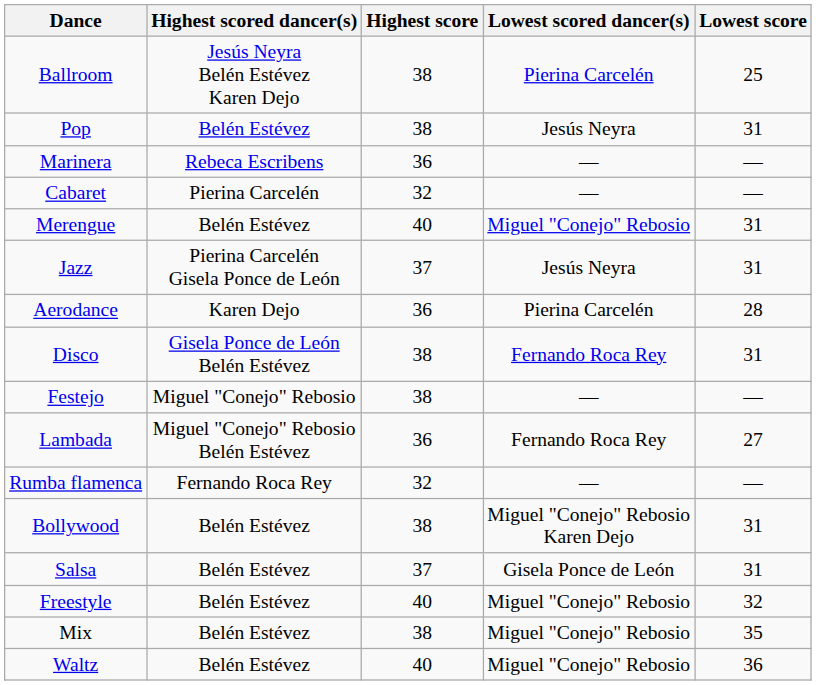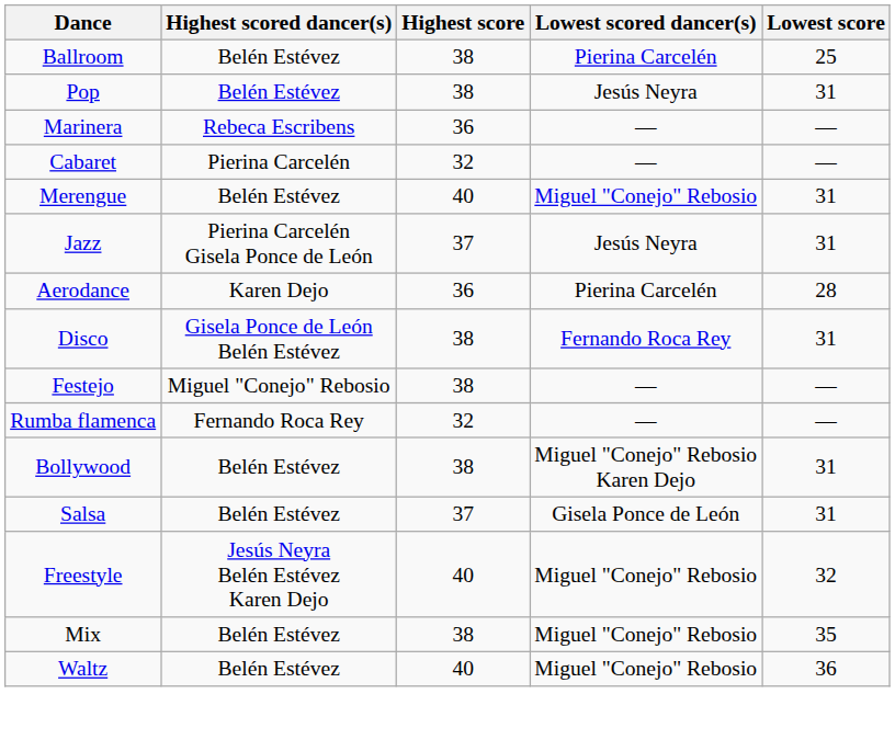Ballroom | Highest scored dancer(s): Jesús Neyra Belén Estévez Karen Dejo -> Belén Estévez
- row: Lambada | Miguel "Conejo" Rebosio Belén Estévez | 36 | Fernando Roca Rey | 27
Freestyle | Highest scored dancer(s): Belén Estévez -> Jesús Neyra Belén Estévez Karen Dejo
